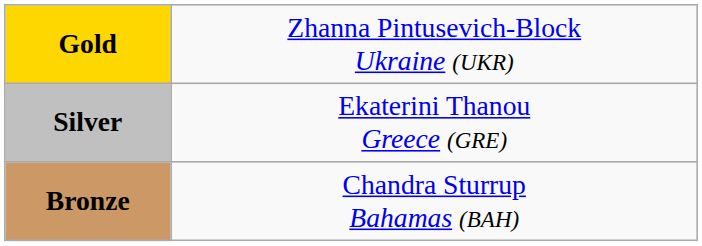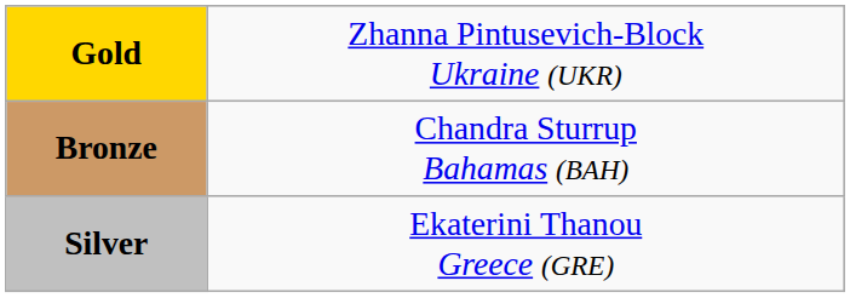rows swapped: Silver <-> Bronze
